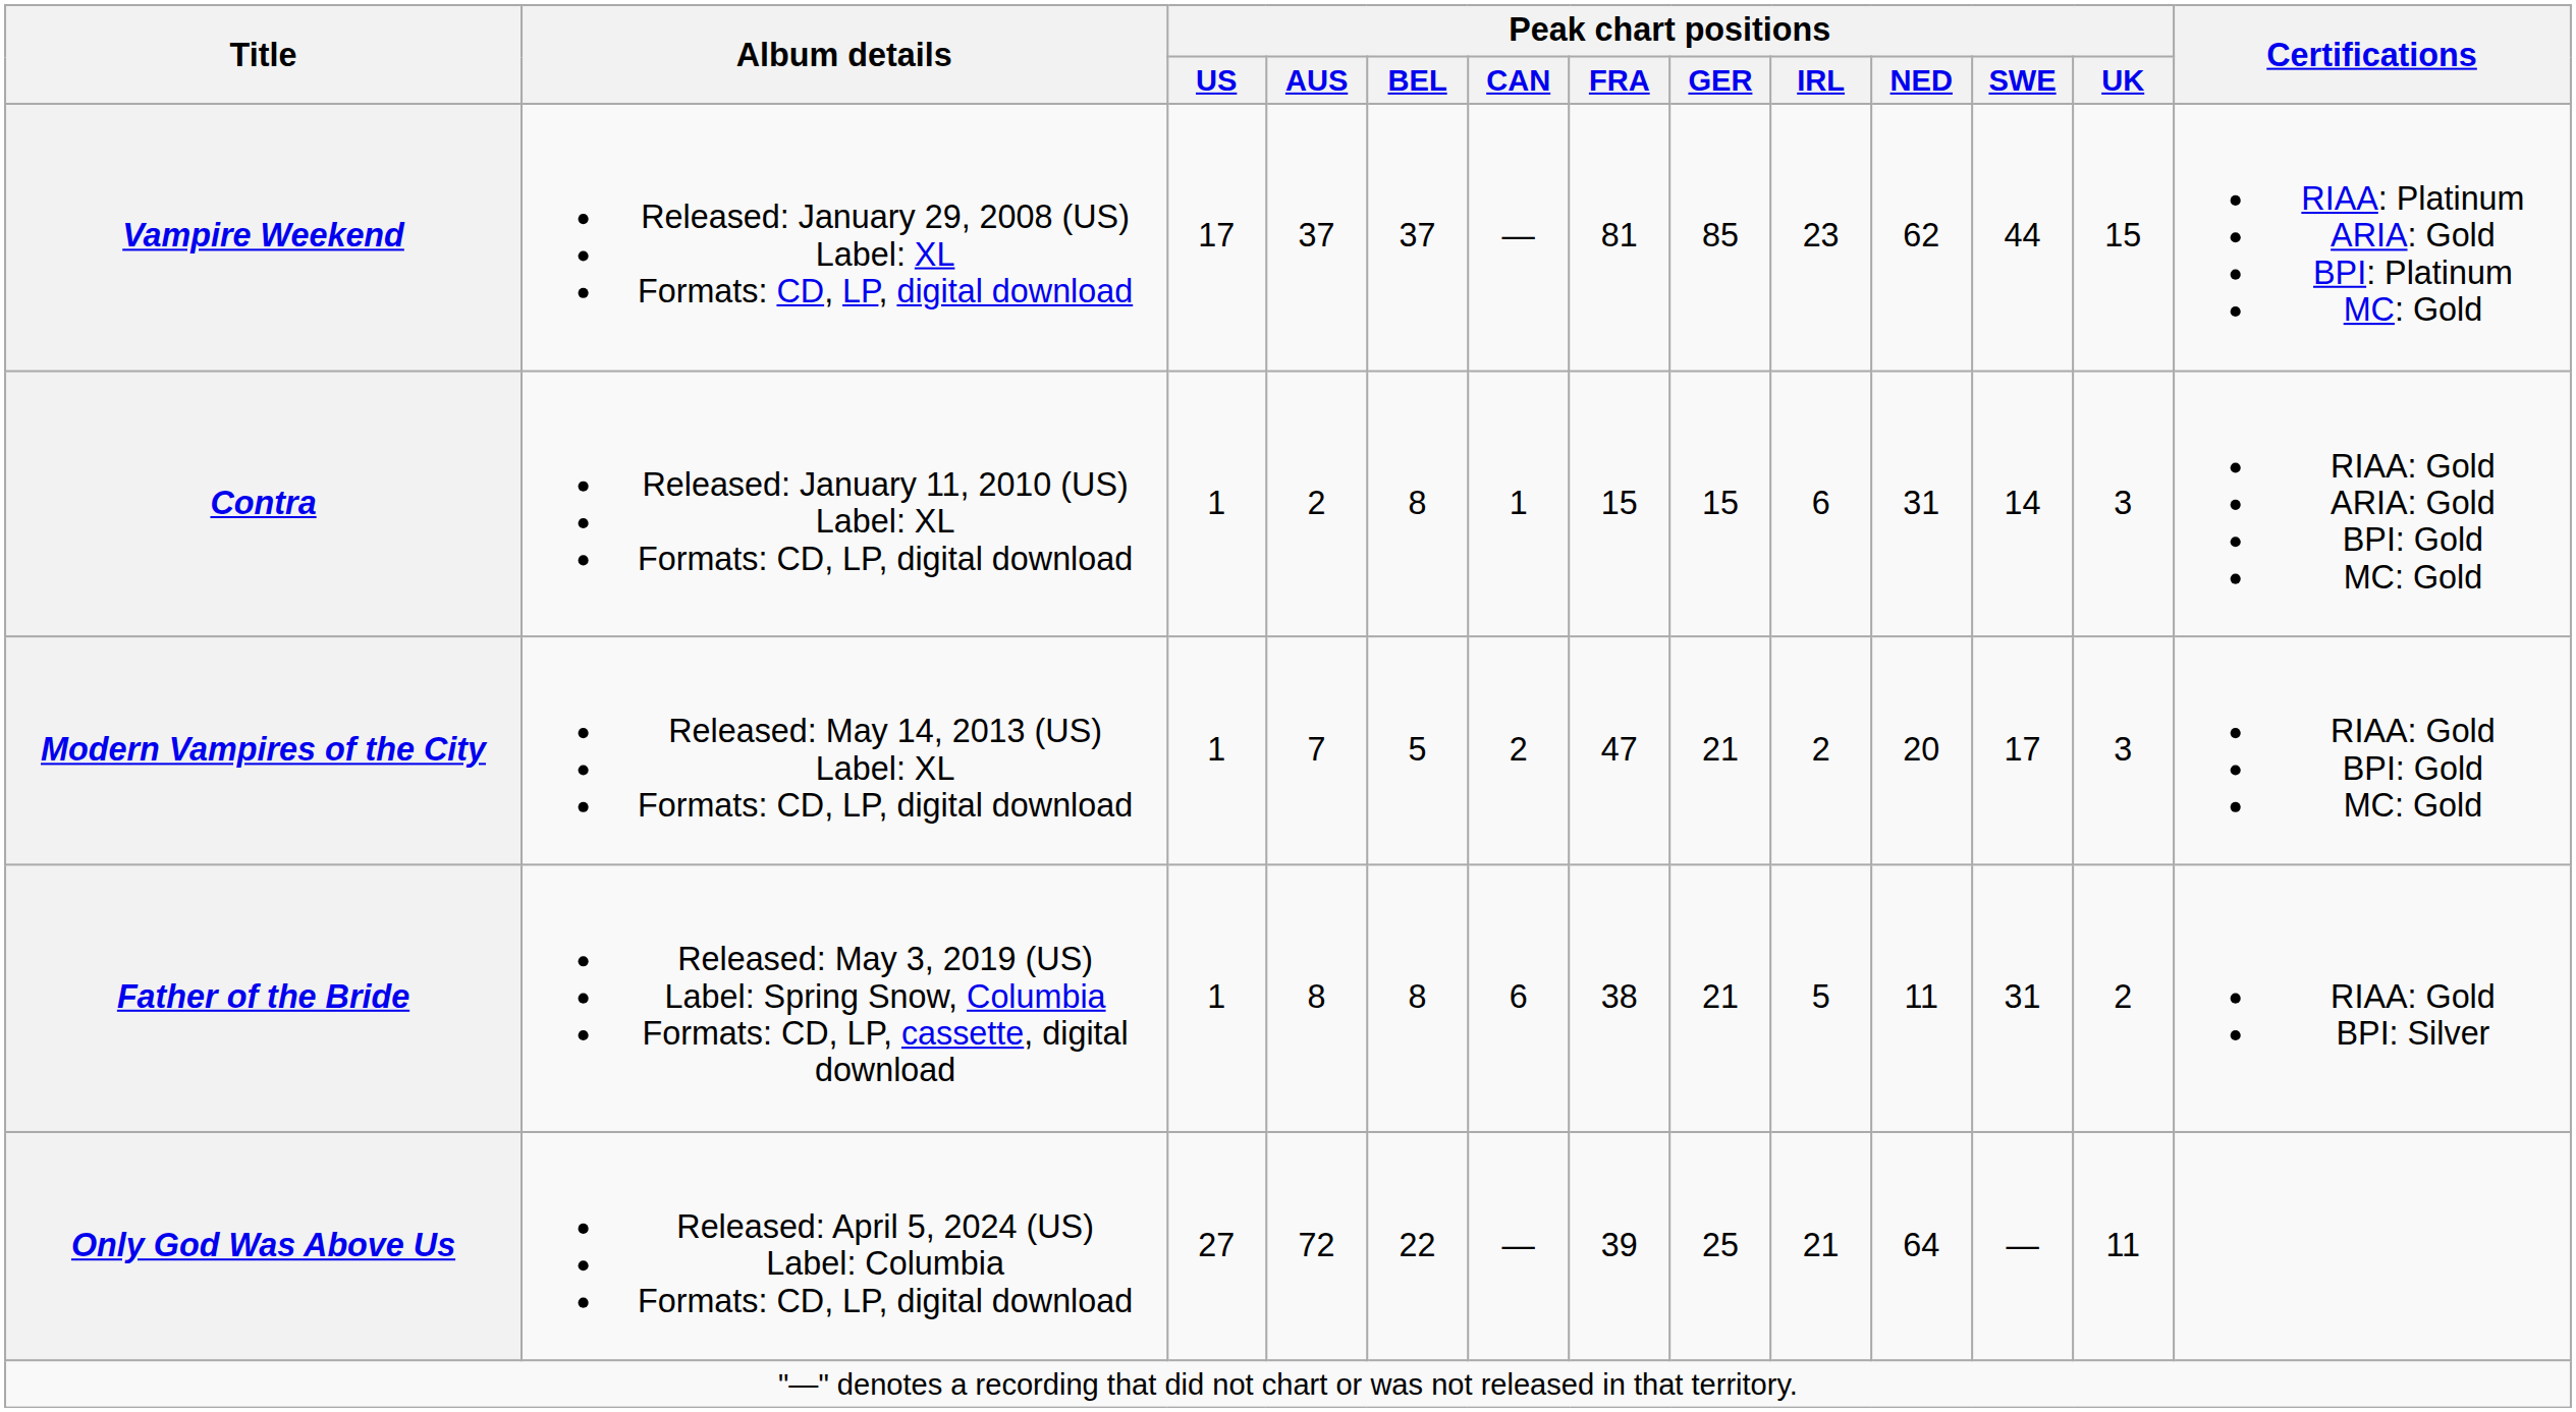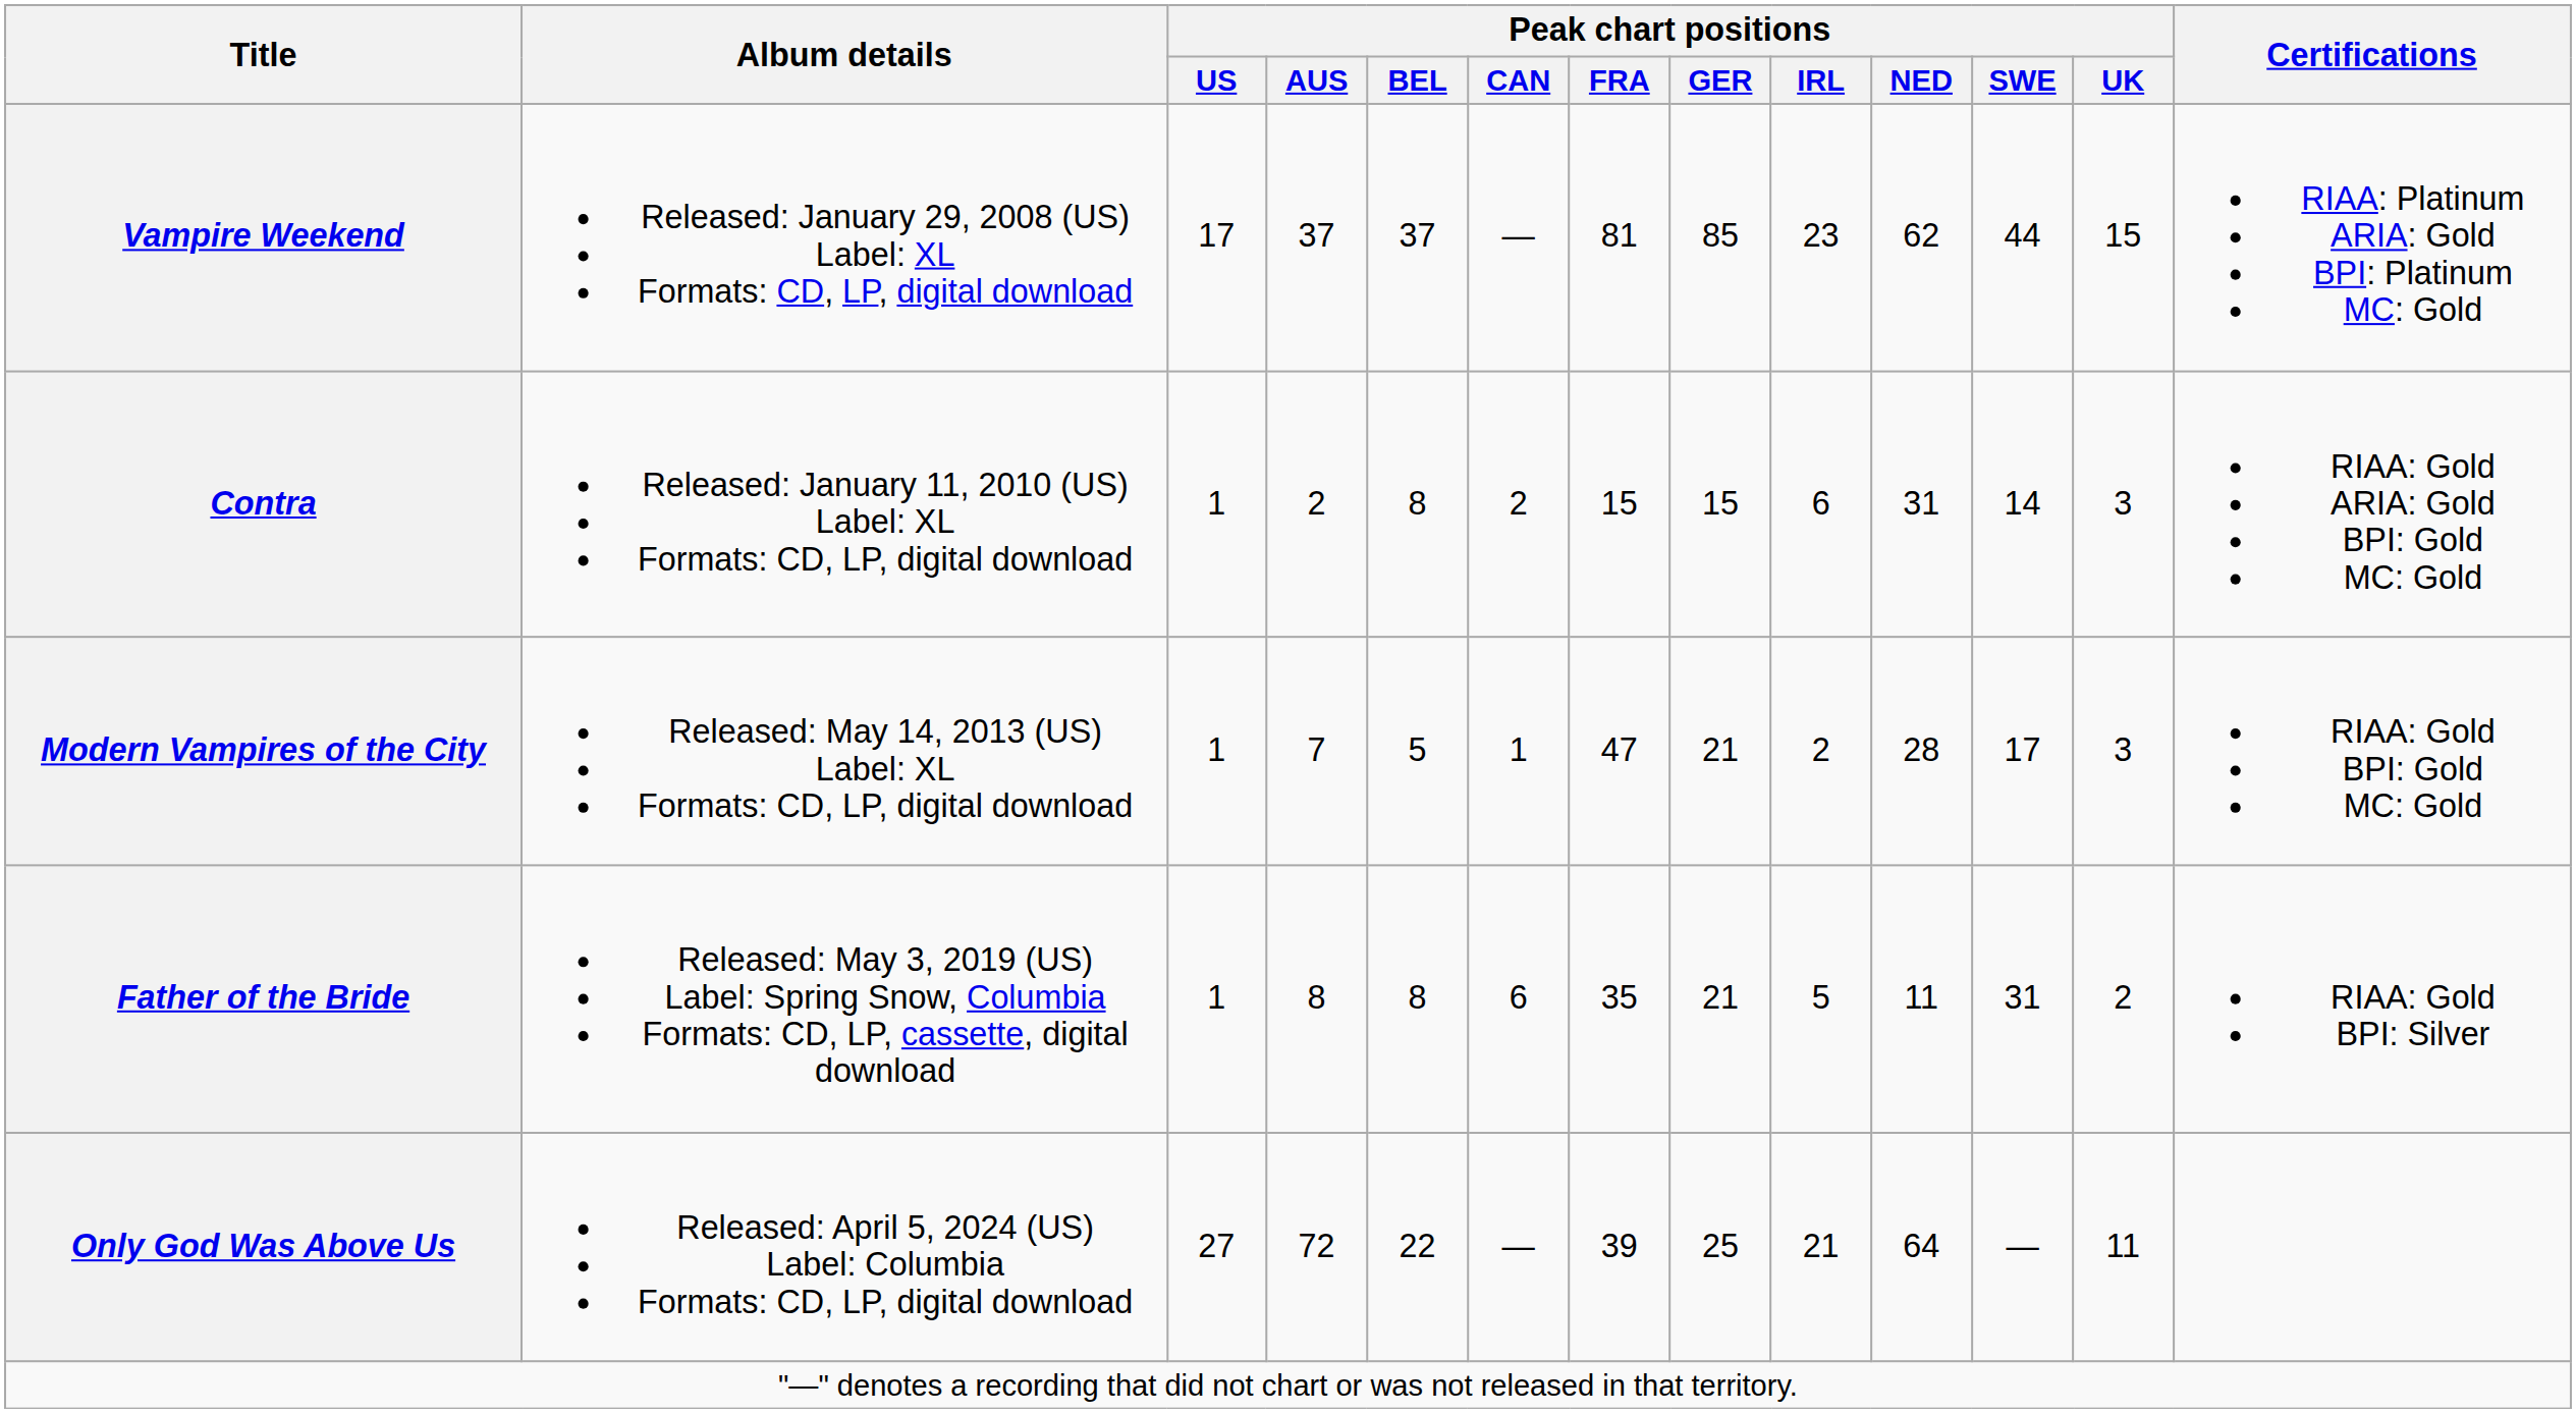Contra | Peak chart positions / CAN: 1 -> 2
Modern Vampires of the City | Peak chart positions / CAN: 2 -> 1
Modern Vampires of the City | Peak chart positions / NED: 20 -> 28
Father of the Bride | Peak chart positions / FRA: 38 -> 35
